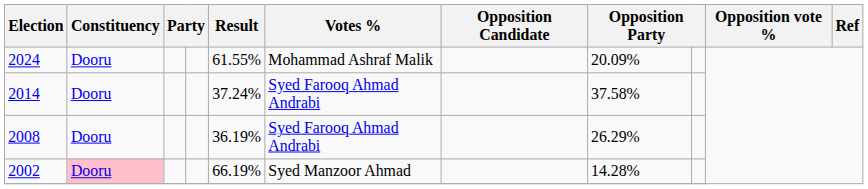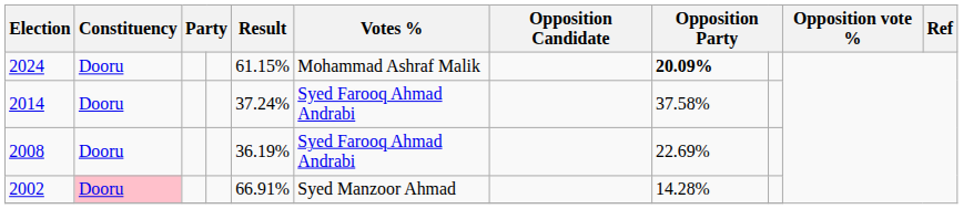2024 | Result: 61.55% -> 61.15%
2024 | column 8: normal -> bold
2008 | column 8: 26.29% -> 22.69%
2002 | Result: 66.19% -> 66.91%
